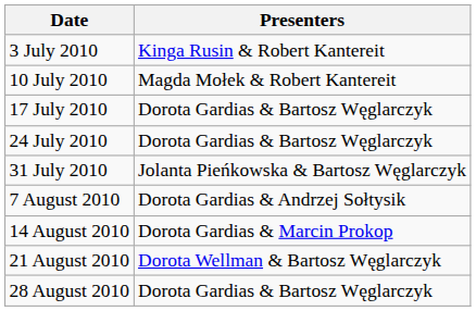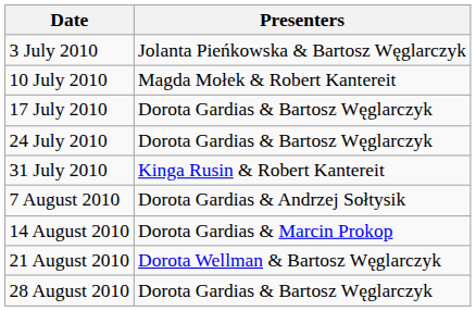3 July 2010 | Presenters: Kinga Rusin & Robert Kantereit -> Jolanta Pieńkowska & Bartosz Węglarczyk
31 July 2010 | Presenters: Jolanta Pieńkowska & Bartosz Węglarczyk -> Kinga Rusin & Robert Kantereit
